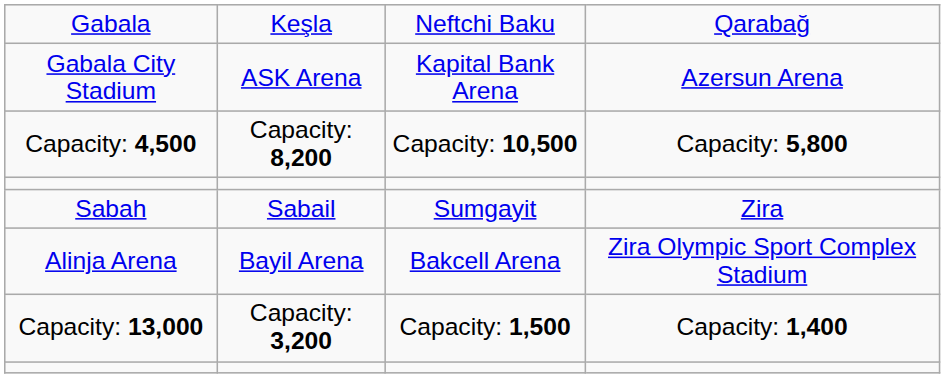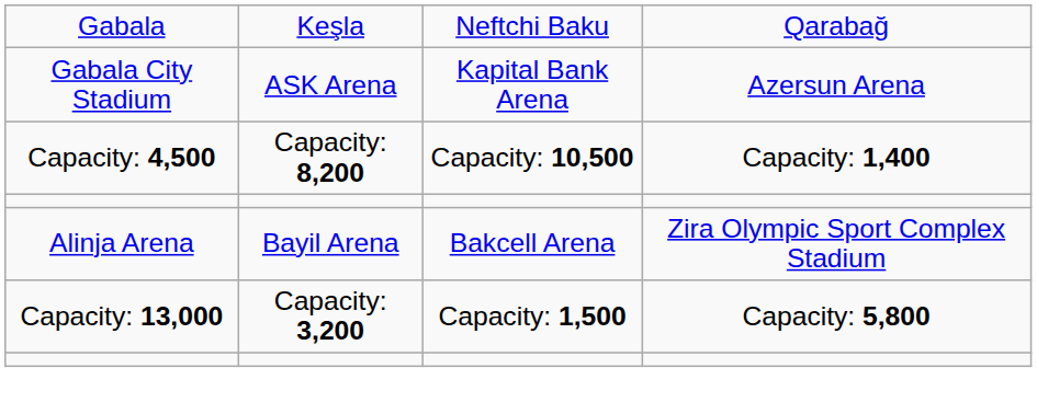Capacity: 4,500 | column 4: Capacity: 5,800 -> Capacity: 1,400
- row: Sabah | Sabail | Sumgayit | Zira
Capacity: 13,000 | column 4: Capacity: 1,400 -> Capacity: 5,800
